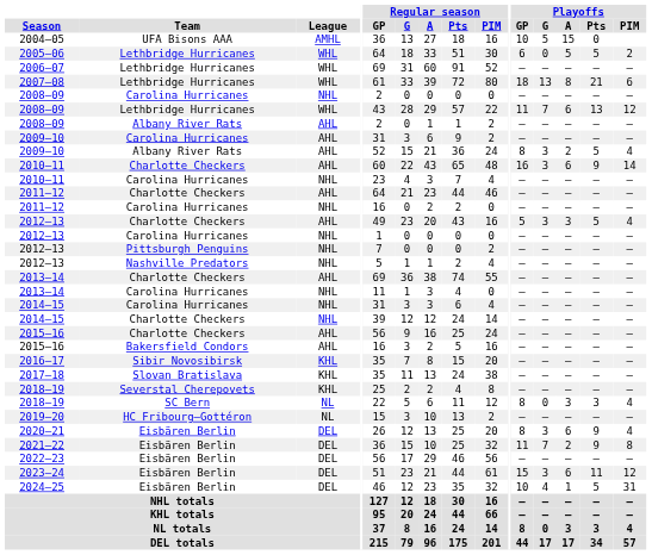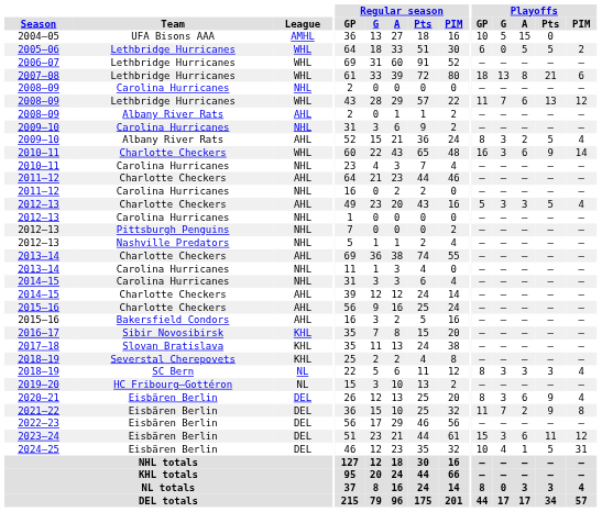2009–10 / Carolina Hurricanes | League: AHL -> NHL
2010–11 / Charlotte Checkers | League: AHL -> WHL
2014–15 / Charlotte Checkers | League: NHL -> AHL
2018–19 / SC Bern | Playoffs / G: 0 -> 3
